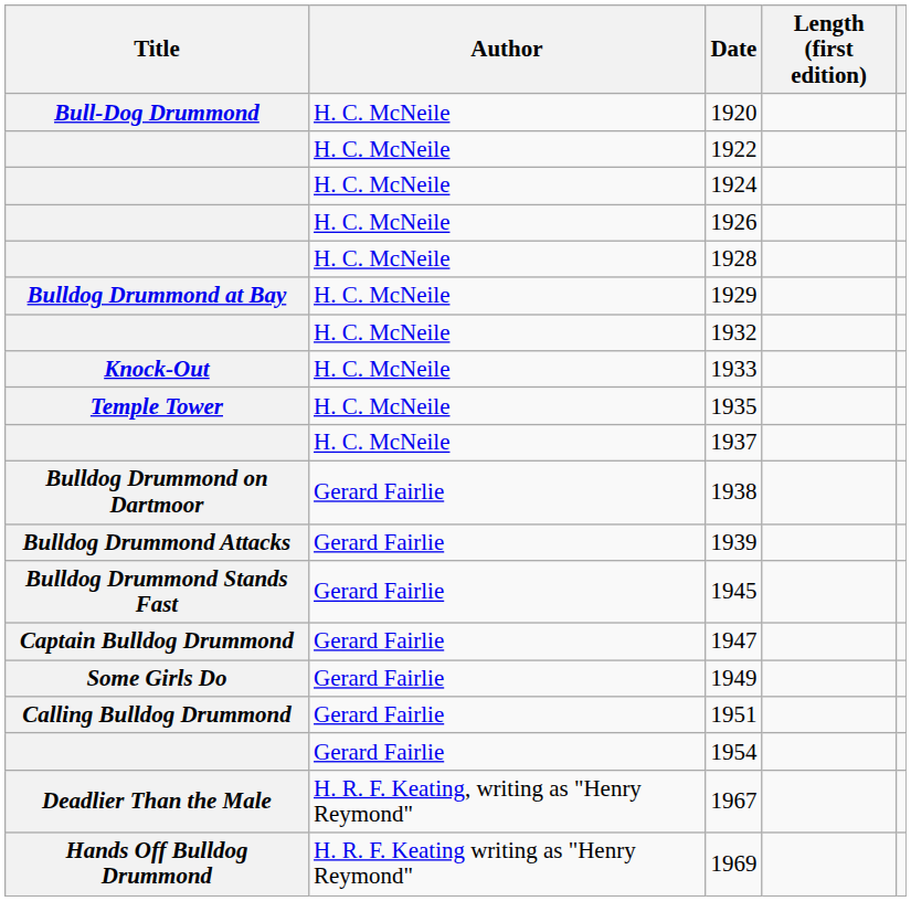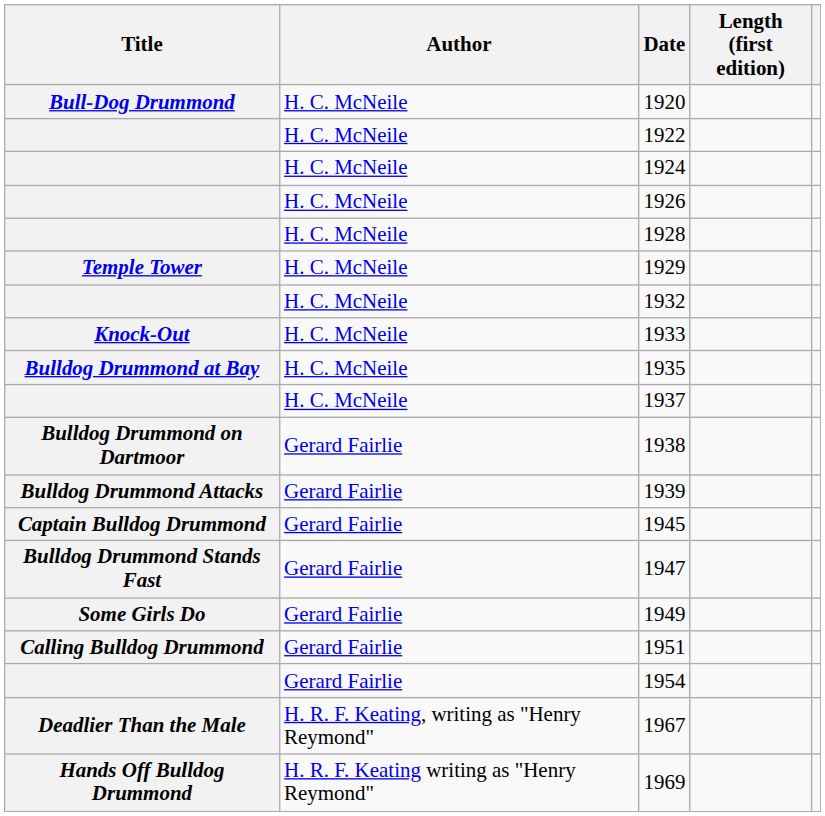1929 | Title: Bulldog Drummond at Bay -> Temple Tower
1935 | Title: Temple Tower -> Bulldog Drummond at Bay
1945 | Title: Bulldog Drummond Stands Fast -> Captain Bulldog Drummond
1947 | Title: Captain Bulldog Drummond -> Bulldog Drummond Stands Fast
